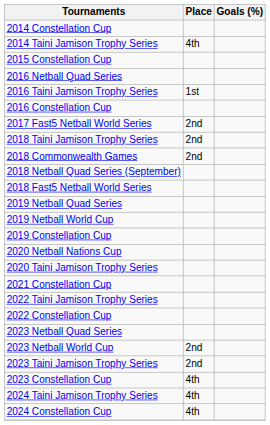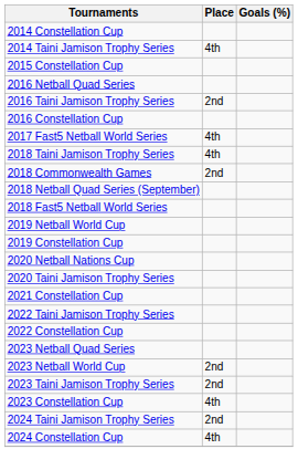2016 Taini Jamison Trophy Series | Place: 1st -> 2nd
2017 Fast5 Netball World Series | Place: 2nd -> 4th
2018 Taini Jamison Trophy Series | Place: 2nd -> 4th
- row: 2019 Netball Quad Series
2024 Taini Jamison Trophy Series | Place: 4th -> 2nd
